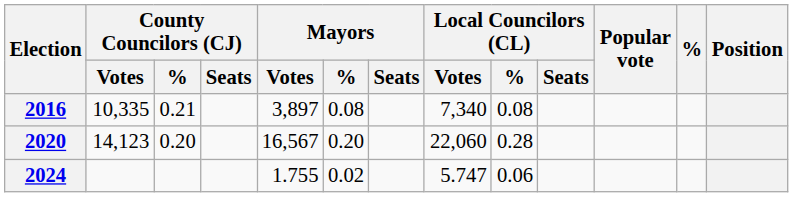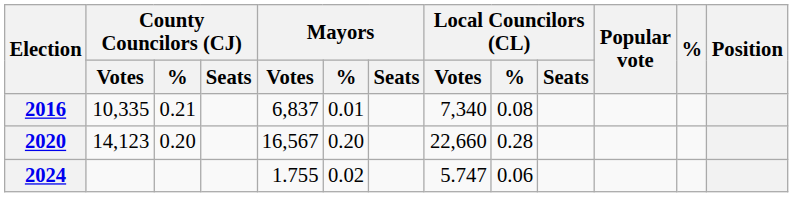2016 | Mayors / Votes: 3,897 -> 6,837
2016 | Mayors / %: 0.08 -> 0.01
2020 | Local Councilors (CL) / Votes: 22,060 -> 22,660
